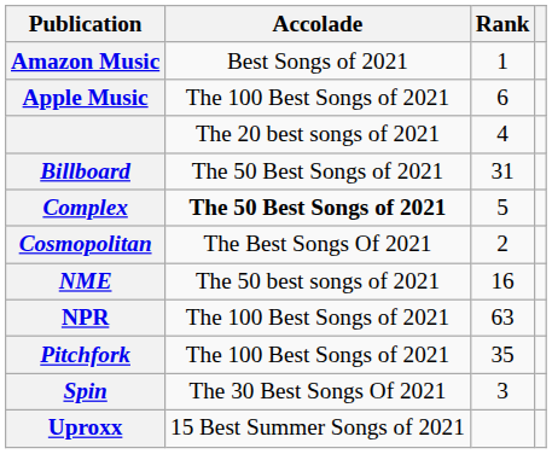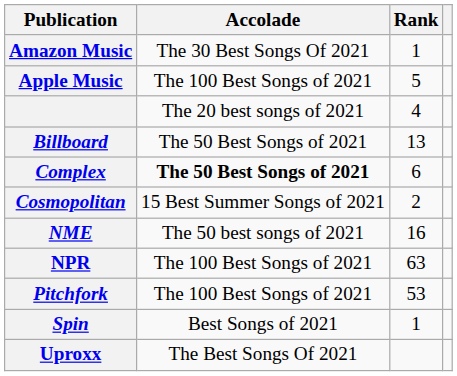Amazon Music | Accolade: Best Songs of 2021 -> The 30 Best Songs Of 2021
Apple Music | Rank: 6 -> 5
Billboard | Rank: 31 -> 13
Complex | Rank: 5 -> 6
Cosmopolitan | Accolade: The Best Songs Of 2021 -> 15 Best Summer Songs of 2021
Pitchfork | Rank: 35 -> 53
Spin | Accolade: The 30 Best Songs Of 2021 -> Best Songs of 2021
Spin | Rank: 3 -> 1
Uproxx | Accolade: 15 Best Summer Songs of 2021 -> The Best Songs Of 2021
